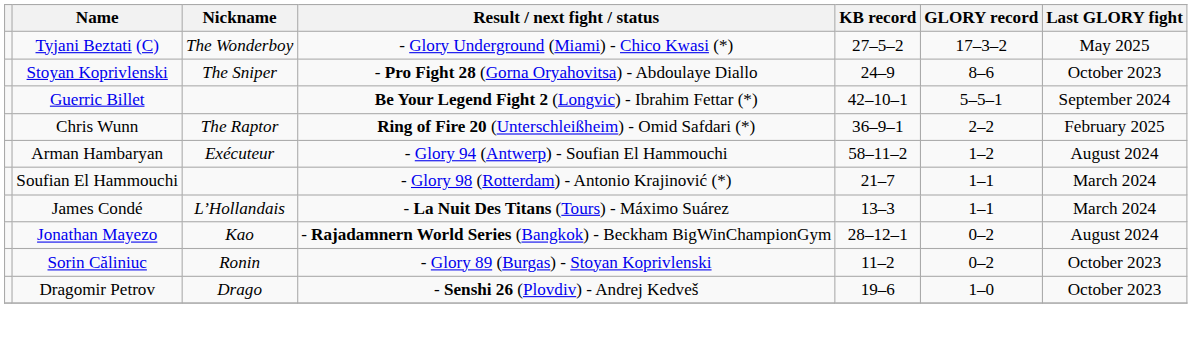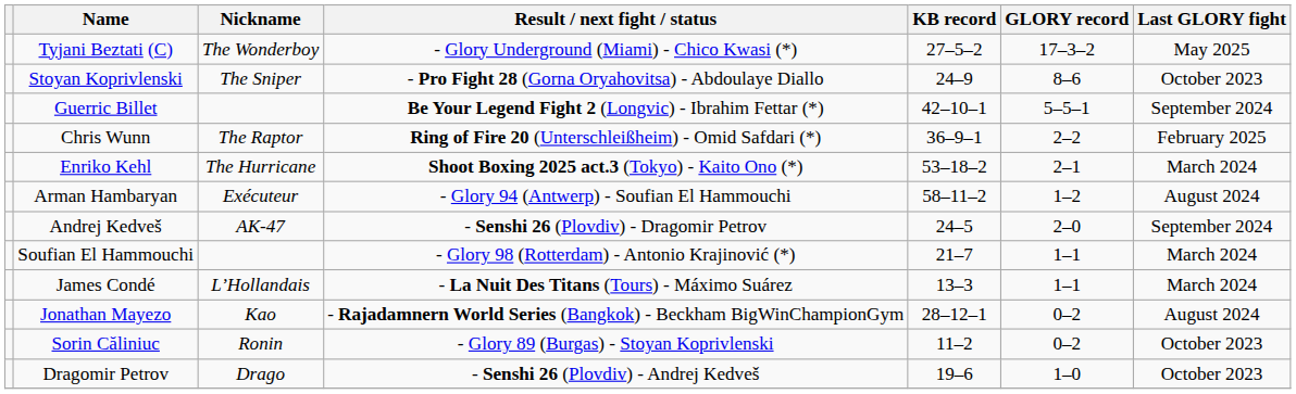+ row: Enriko Kehl | The Hurricane | Shoot Boxing 2025 act.3 (Tokyo) - Kaito Ono (*) | 53–18–2 | 2–1 | March 2024
+ row: Andrej Kedveš | AK-47 | - Senshi 26 (Plovdiv) - Dragomir Petrov | 24–5 | 2–0 | September 2024
